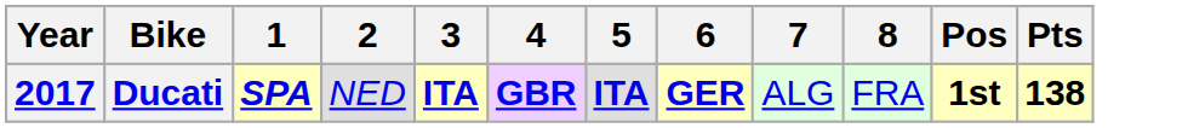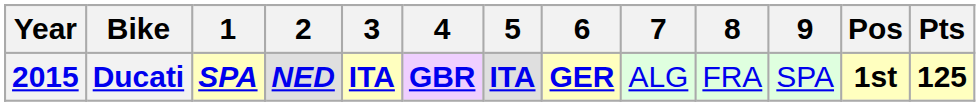+ column: 9 | SPA
Ducati | Year: 2017 -> 2015
Ducati | 2: normal -> bold
Ducati | Pts: 138 -> 125
